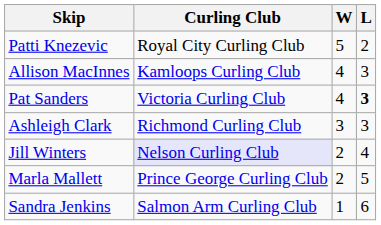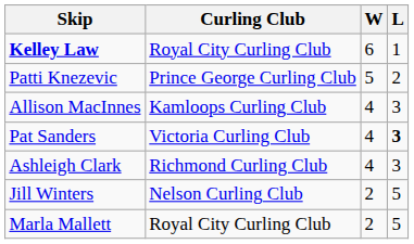+ row: Kelley Law | Royal City Curling Club | 6 | 1
Patti Knezevic | Curling Club: Royal City Curling Club -> Prince George Curling Club
Ashleigh Clark | W: 3 -> 4
Jill Winters | Curling Club: lavender background -> no background
Jill Winters | L: 4 -> 5
Marla Mallett | Curling Club: Prince George Curling Club -> Royal City Curling Club
- row: Sandra Jenkins | Salmon Arm Curling Club | 1 | 6
